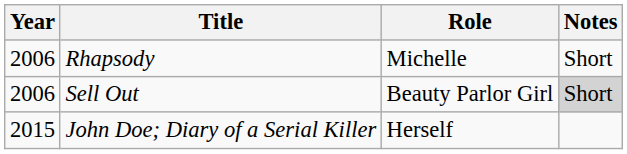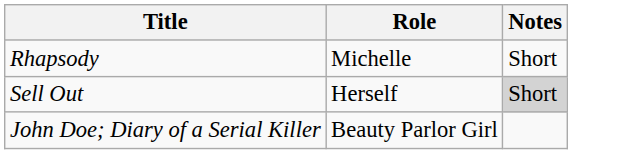- column: Year | 2006 | 2006 | 2015
Sell Out | Role: Beauty Parlor Girl -> Herself
John Doe; Diary of a Serial Killer | Role: Herself -> Beauty Parlor Girl
